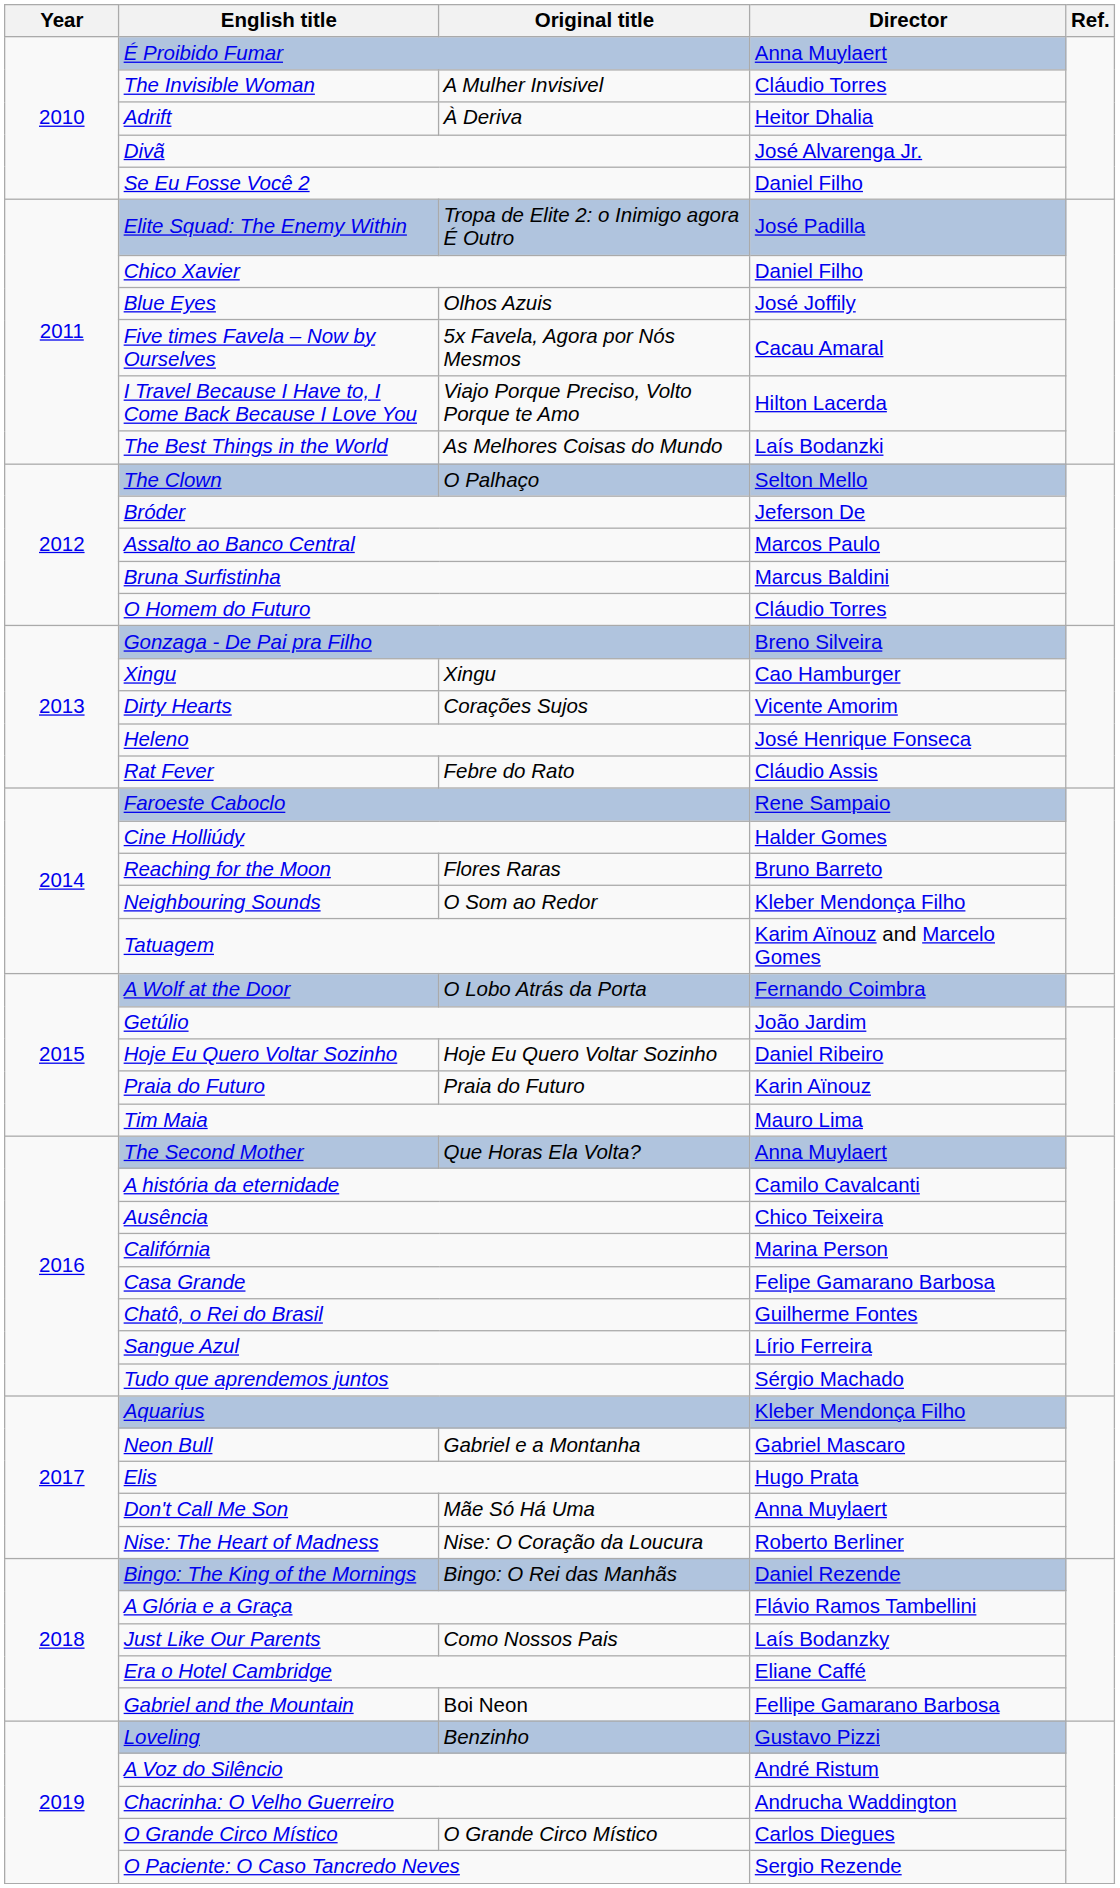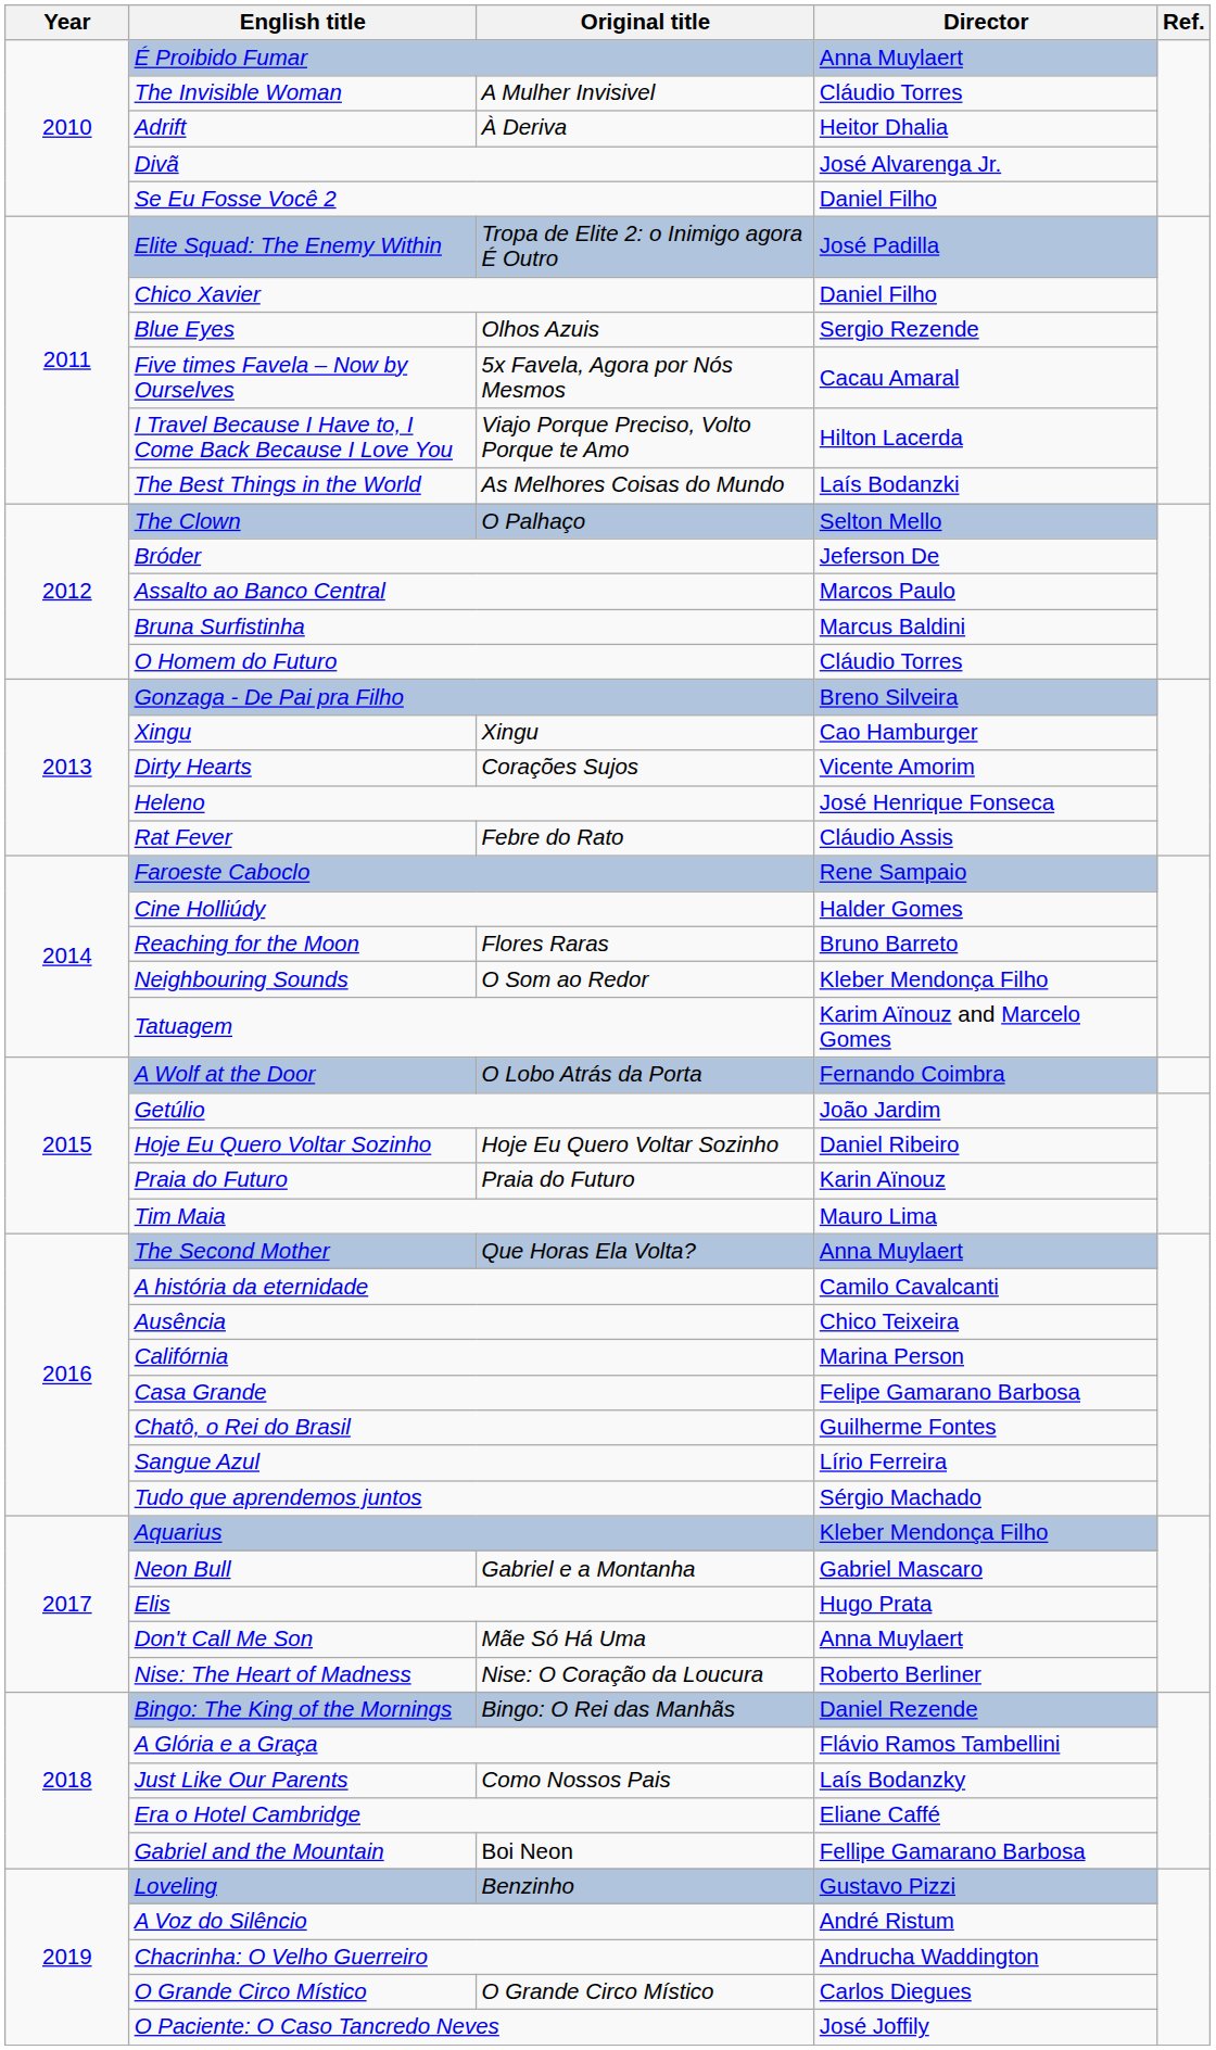Blue Eyes | Director: José Joffily -> Sergio Rezende
O Paciente: O Caso Tancredo Neves | Director: Sergio Rezende -> José Joffily
